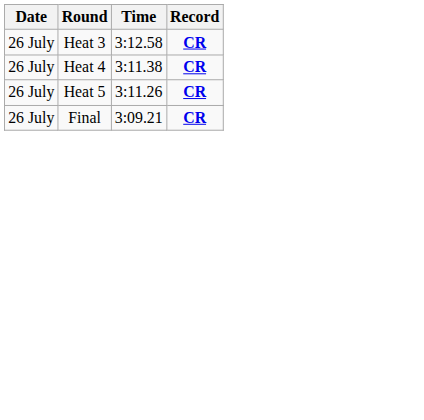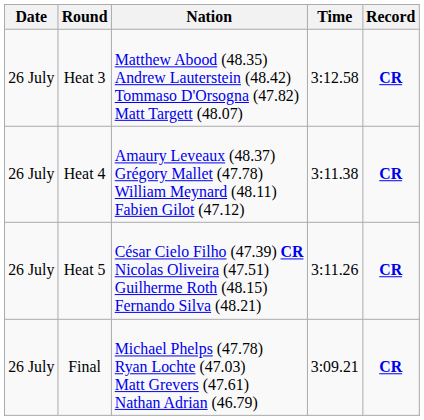+ column: Nation | Matthew Abood (48.35) Andrew Lauterstein (48.42) Tommaso D'Orsogna (47.82) Matt Targett (48.07) | Amaury Leveaux (48.37) Grégory Mallet (47.78) William Meynard (48.11) Fabien Gilot (47.12) | César Cielo Filho (47.39) CR Nicolas Oliveira (47.51) Guilherme Roth (48.15) Fernando Silva (48.21) | Michael Phelps (47.78) Ryan Lochte (47.03) Matt Grevers (47.61) Nathan Adrian (46.79)
